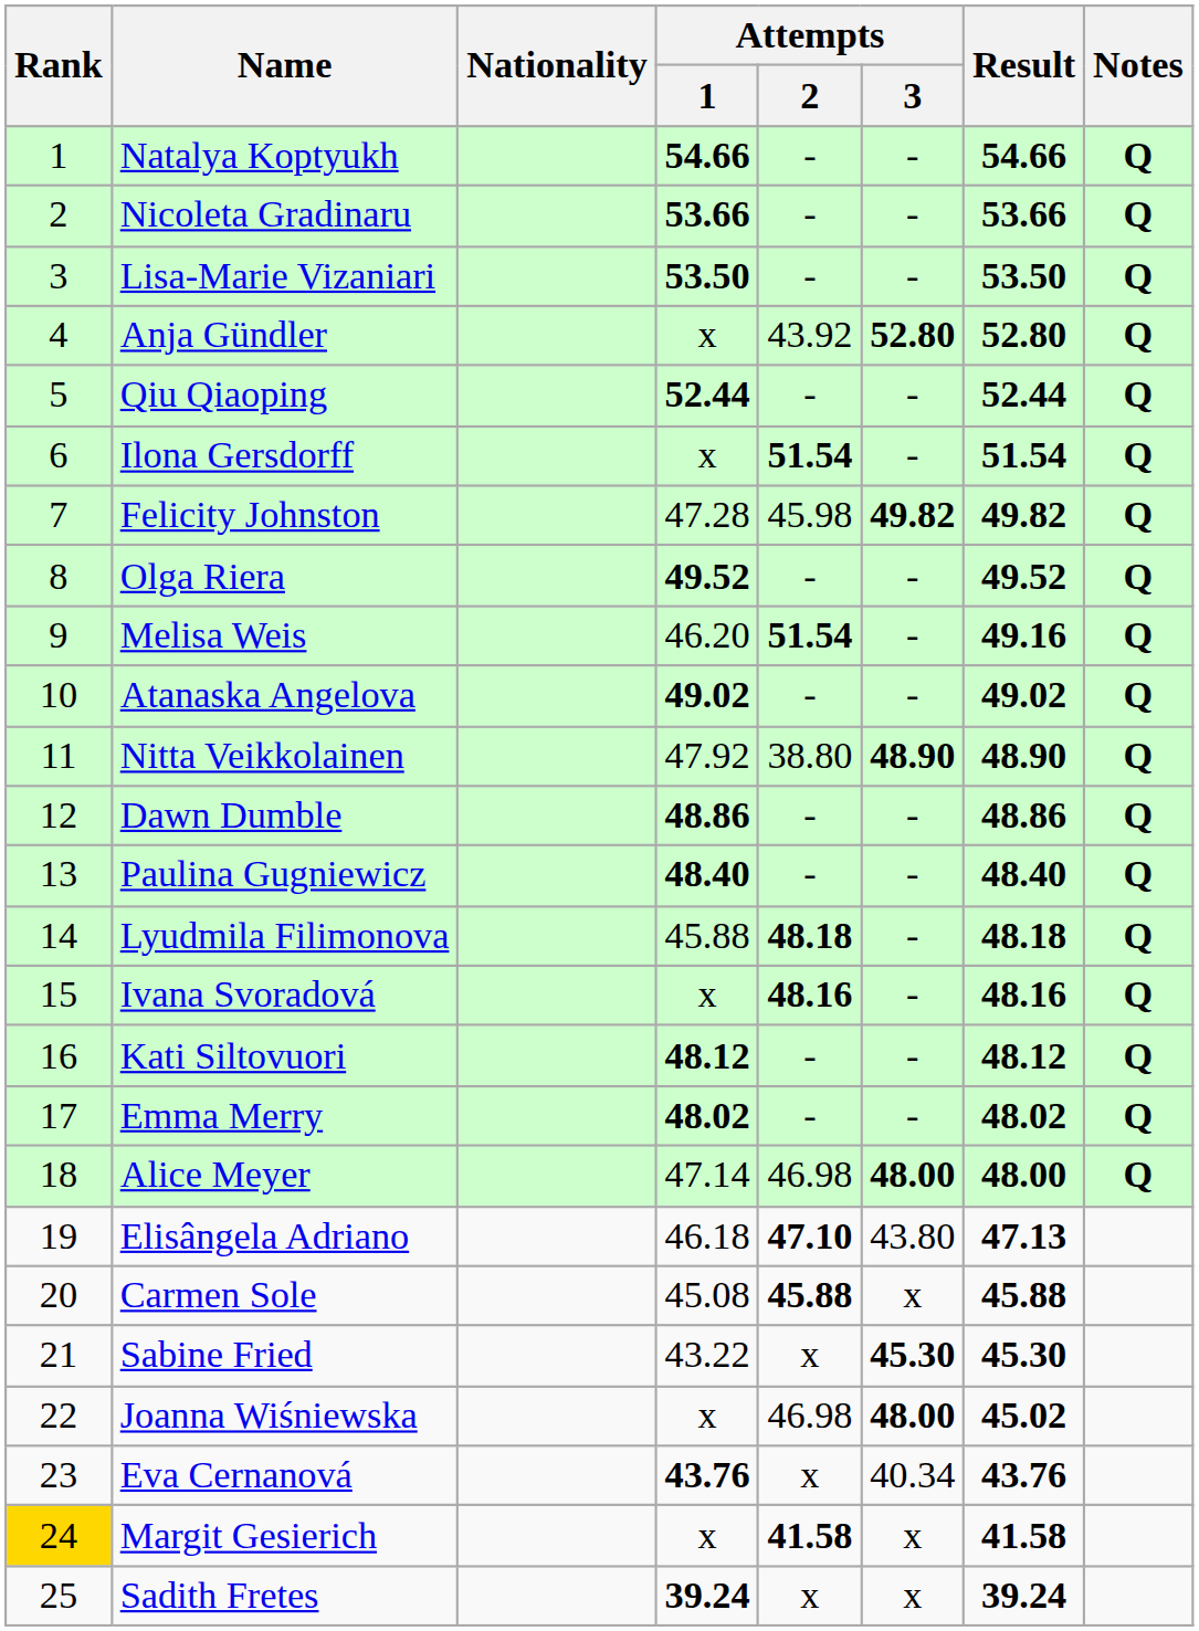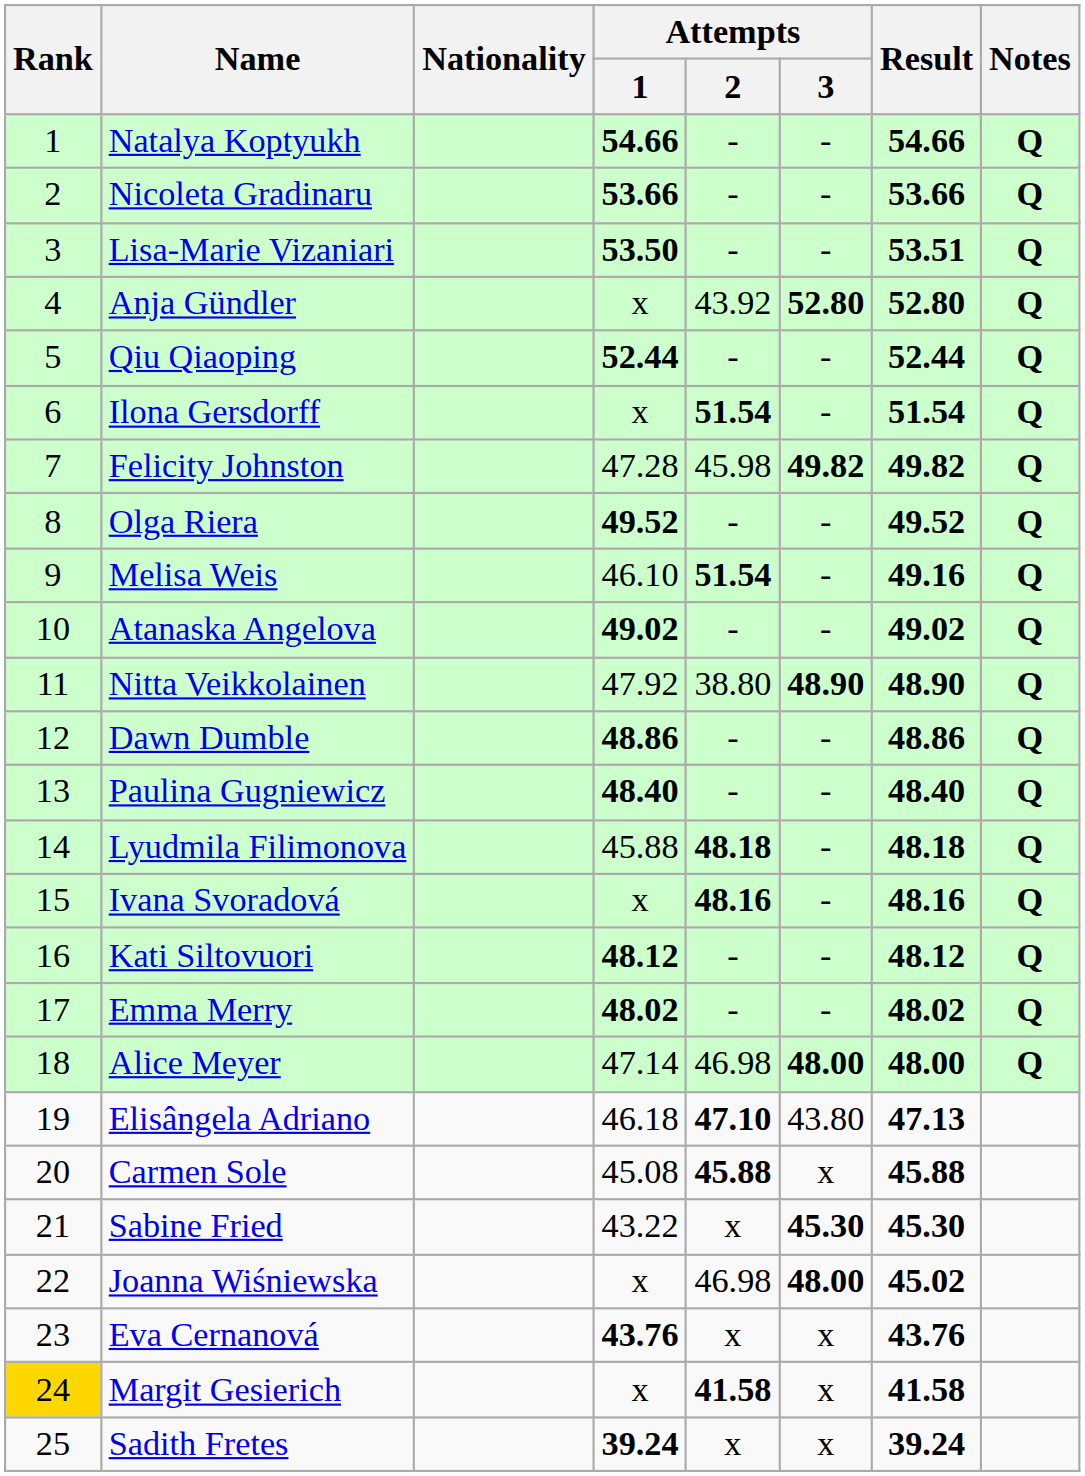Lisa-Marie Vizaniari | Result: 53.50 -> 53.51
Melisa Weis | Attempts / 1: 46.20 -> 46.10
Eva Cernanová | Attempts / 3: 40.34 -> x
